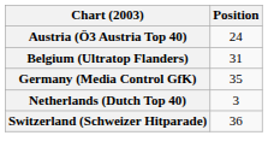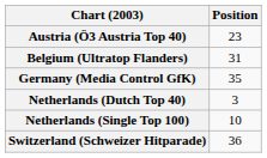Austria (Ö3 Austria Top 40) | Position: 24 -> 23
+ row: Netherlands (Single Top 100) | 10
